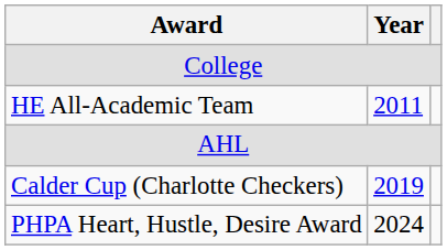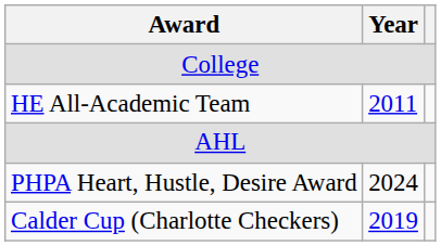rows swapped: Calder Cup (Charlotte Checkers) <-> PHPA Heart, Hustle, Desire Award
